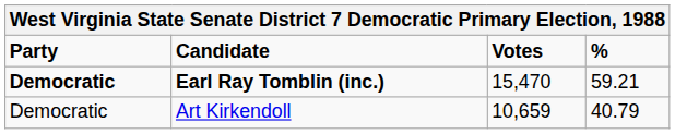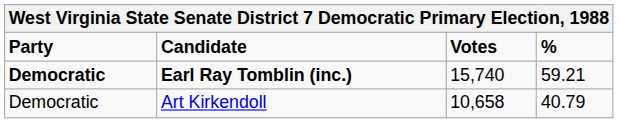Earl Ray Tomblin (inc.) | Votes: 15,470 -> 15,740
Art Kirkendoll | Votes: 10,659 -> 10,658
